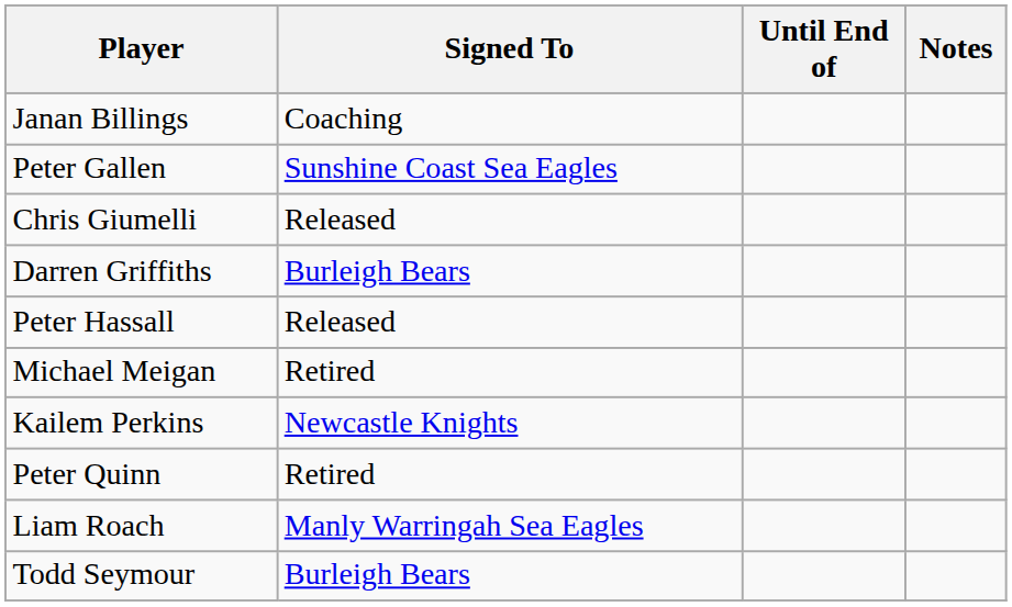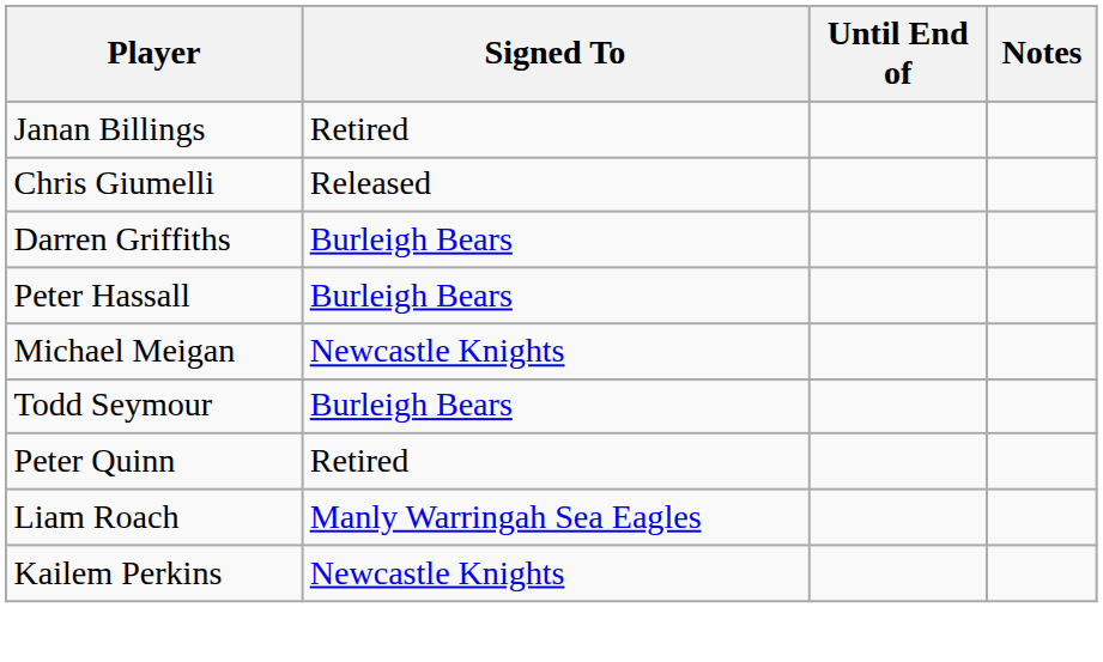Janan Billings | Signed To: Coaching -> Retired
- row: Peter Gallen | Sunshine Coast Sea Eagles
Peter Hassall | Signed To: Released -> Burleigh Bears
Michael Meigan | Signed To: Retired -> Newcastle Knights
rows swapped: Kailem Perkins <-> Todd Seymour
